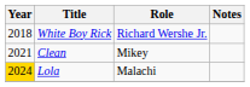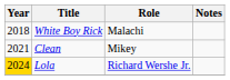White Boy Rick | Role: Richard Wershe Jr. -> Malachi
Lola | Role: Malachi -> Richard Wershe Jr.
